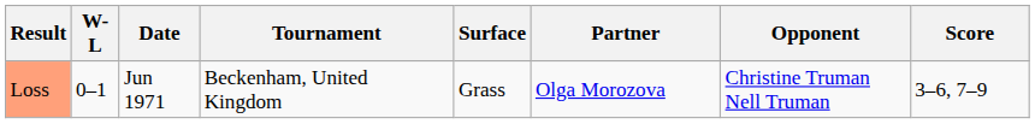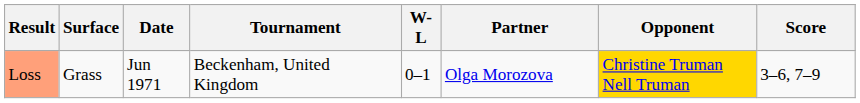columns swapped: W-L <-> Surface
Loss | Opponent: no background -> gold background
